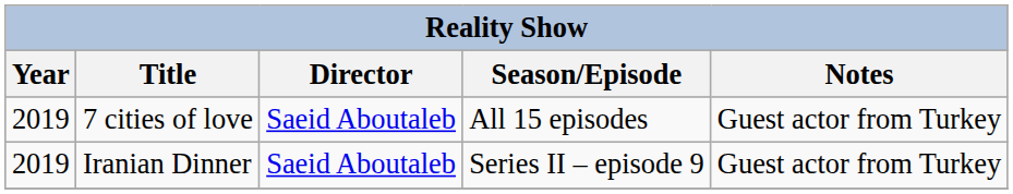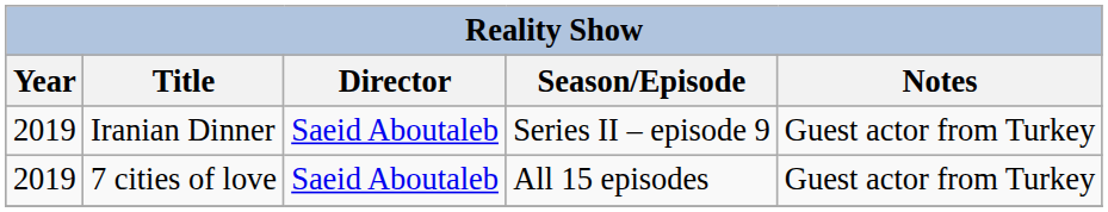rows swapped: 7 cities of love <-> Iranian Dinner
